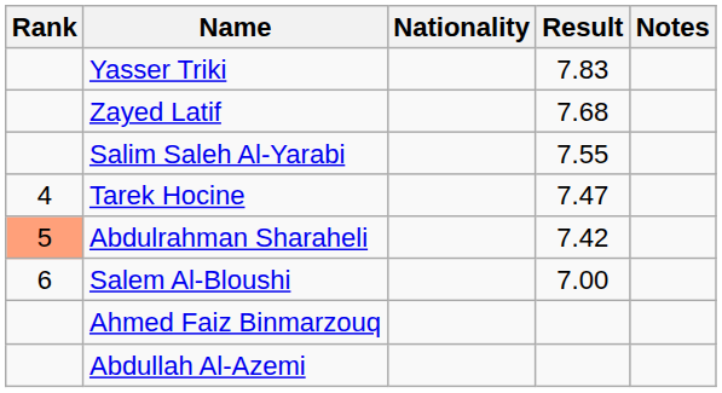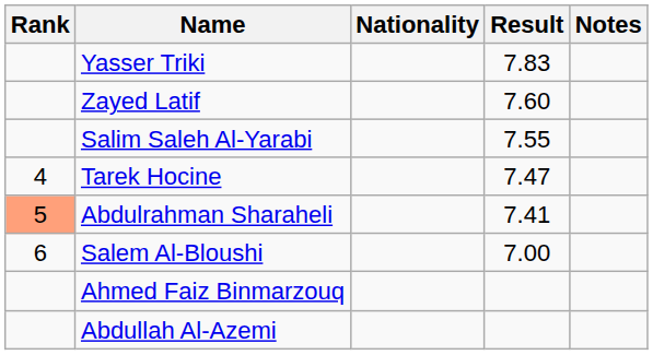Zayed Latif | Result: 7.68 -> 7.60
Abdulrahman Sharaheli | Result: 7.42 -> 7.41
